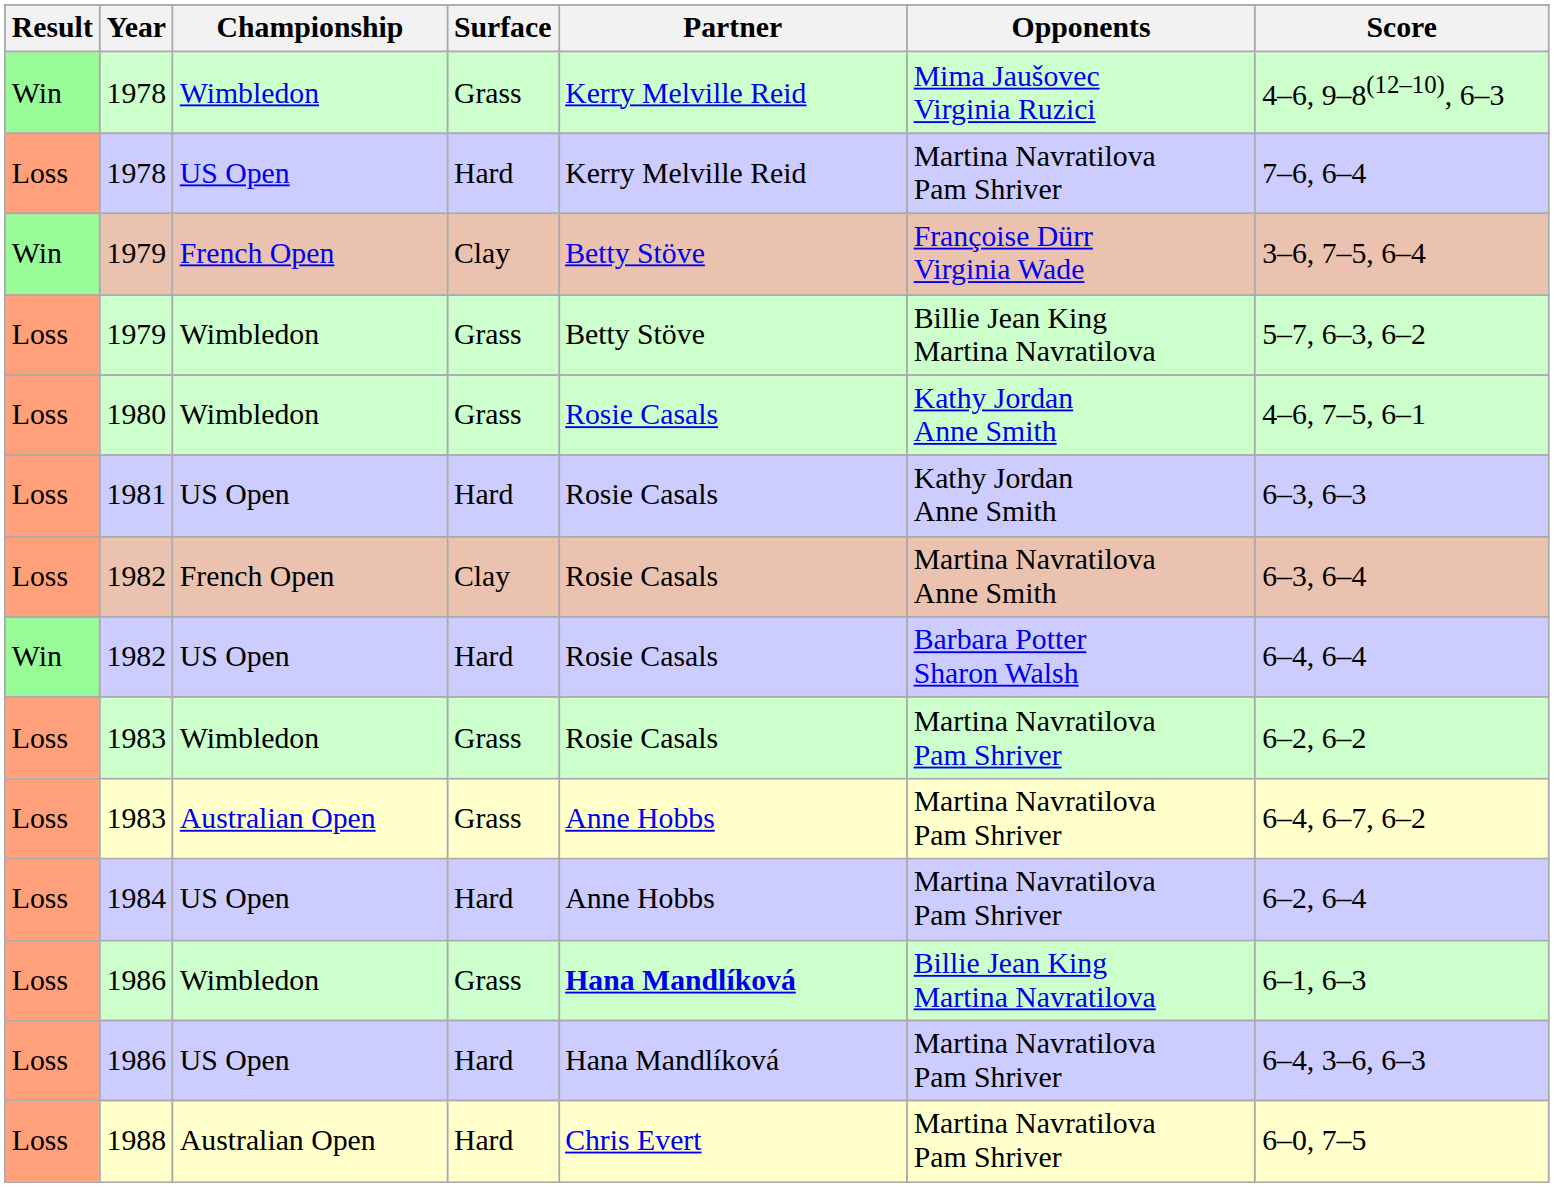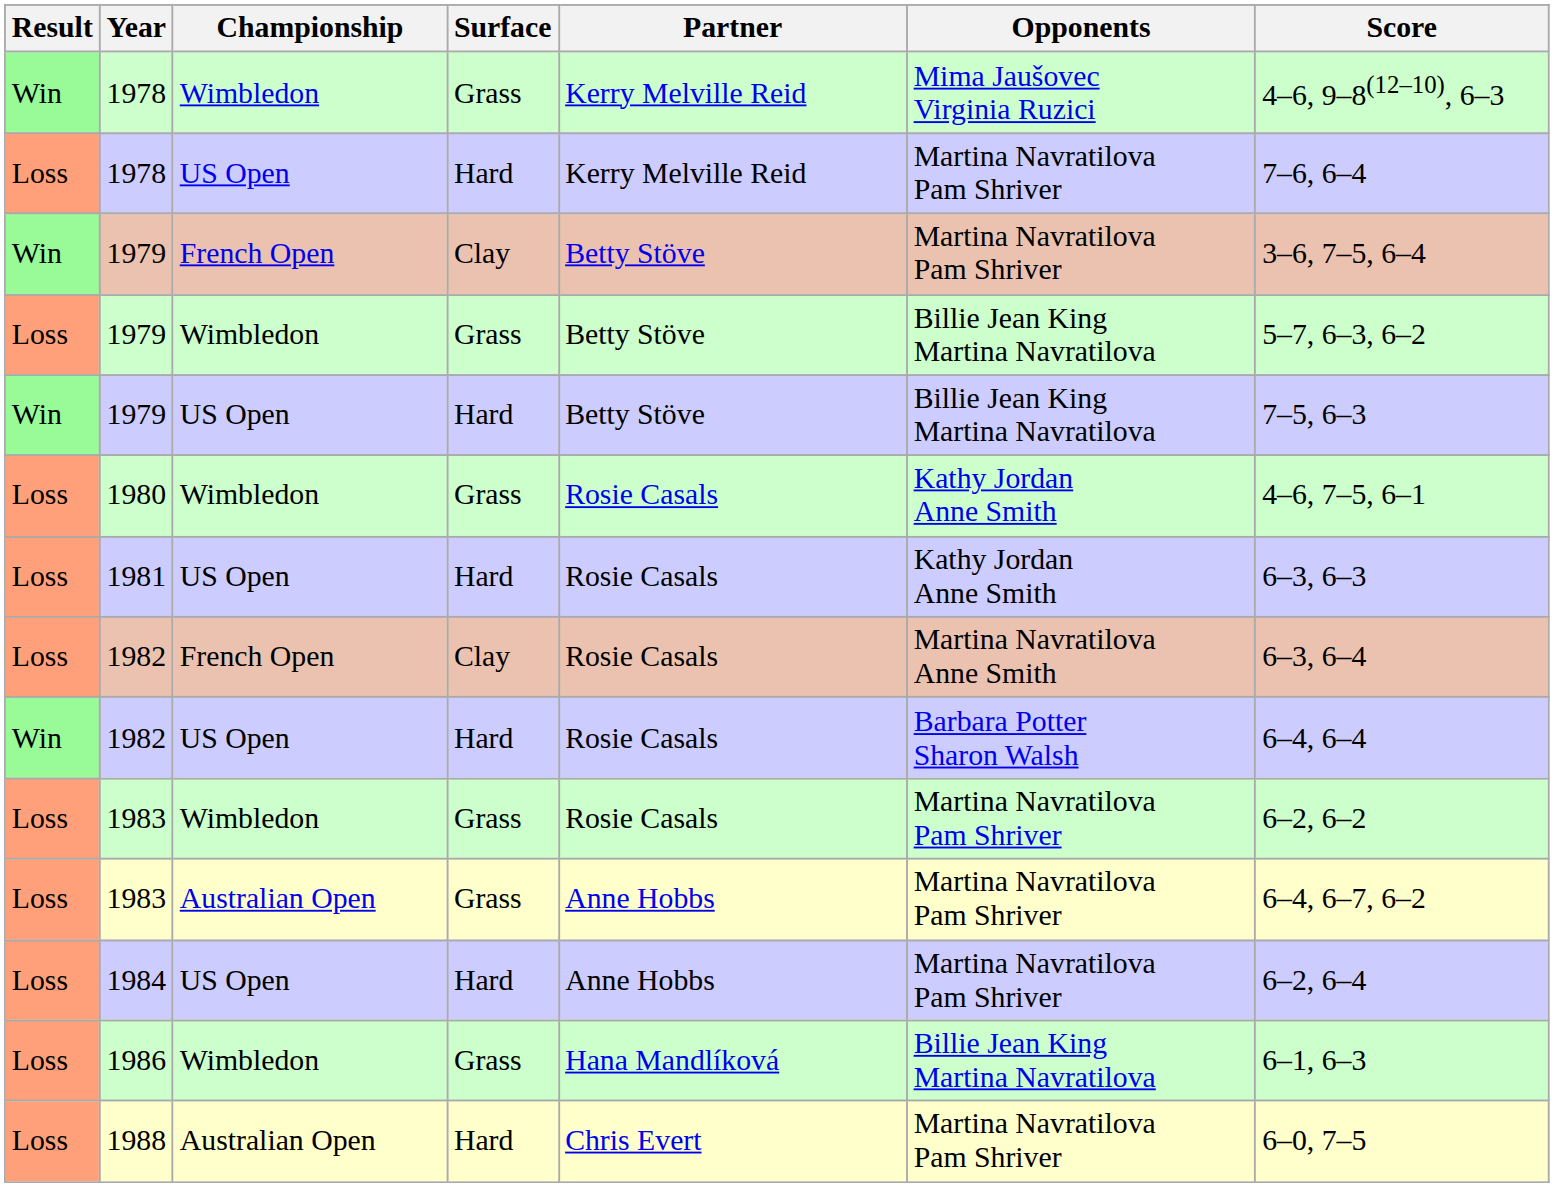1979 / French Open | Opponents: Françoise Dürr Virginia Wade -> Martina Navratilova Pam Shriver
+ row: Win | 1979 | US Open | Hard | Betty Stöve | Billie Jean King Martina Navratilova | 7–5, 6–3
1986 / Wimbledon | Partner: bold -> normal
- row: Loss | 1986 | US Open | Hard | Hana Mandlíková | Martina Navratilova Pam Shriver | 6–4, 3–6, 6–3
